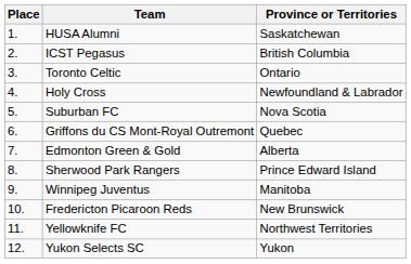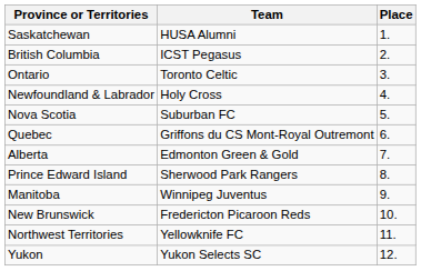columns swapped: Place <-> Province or Territories
